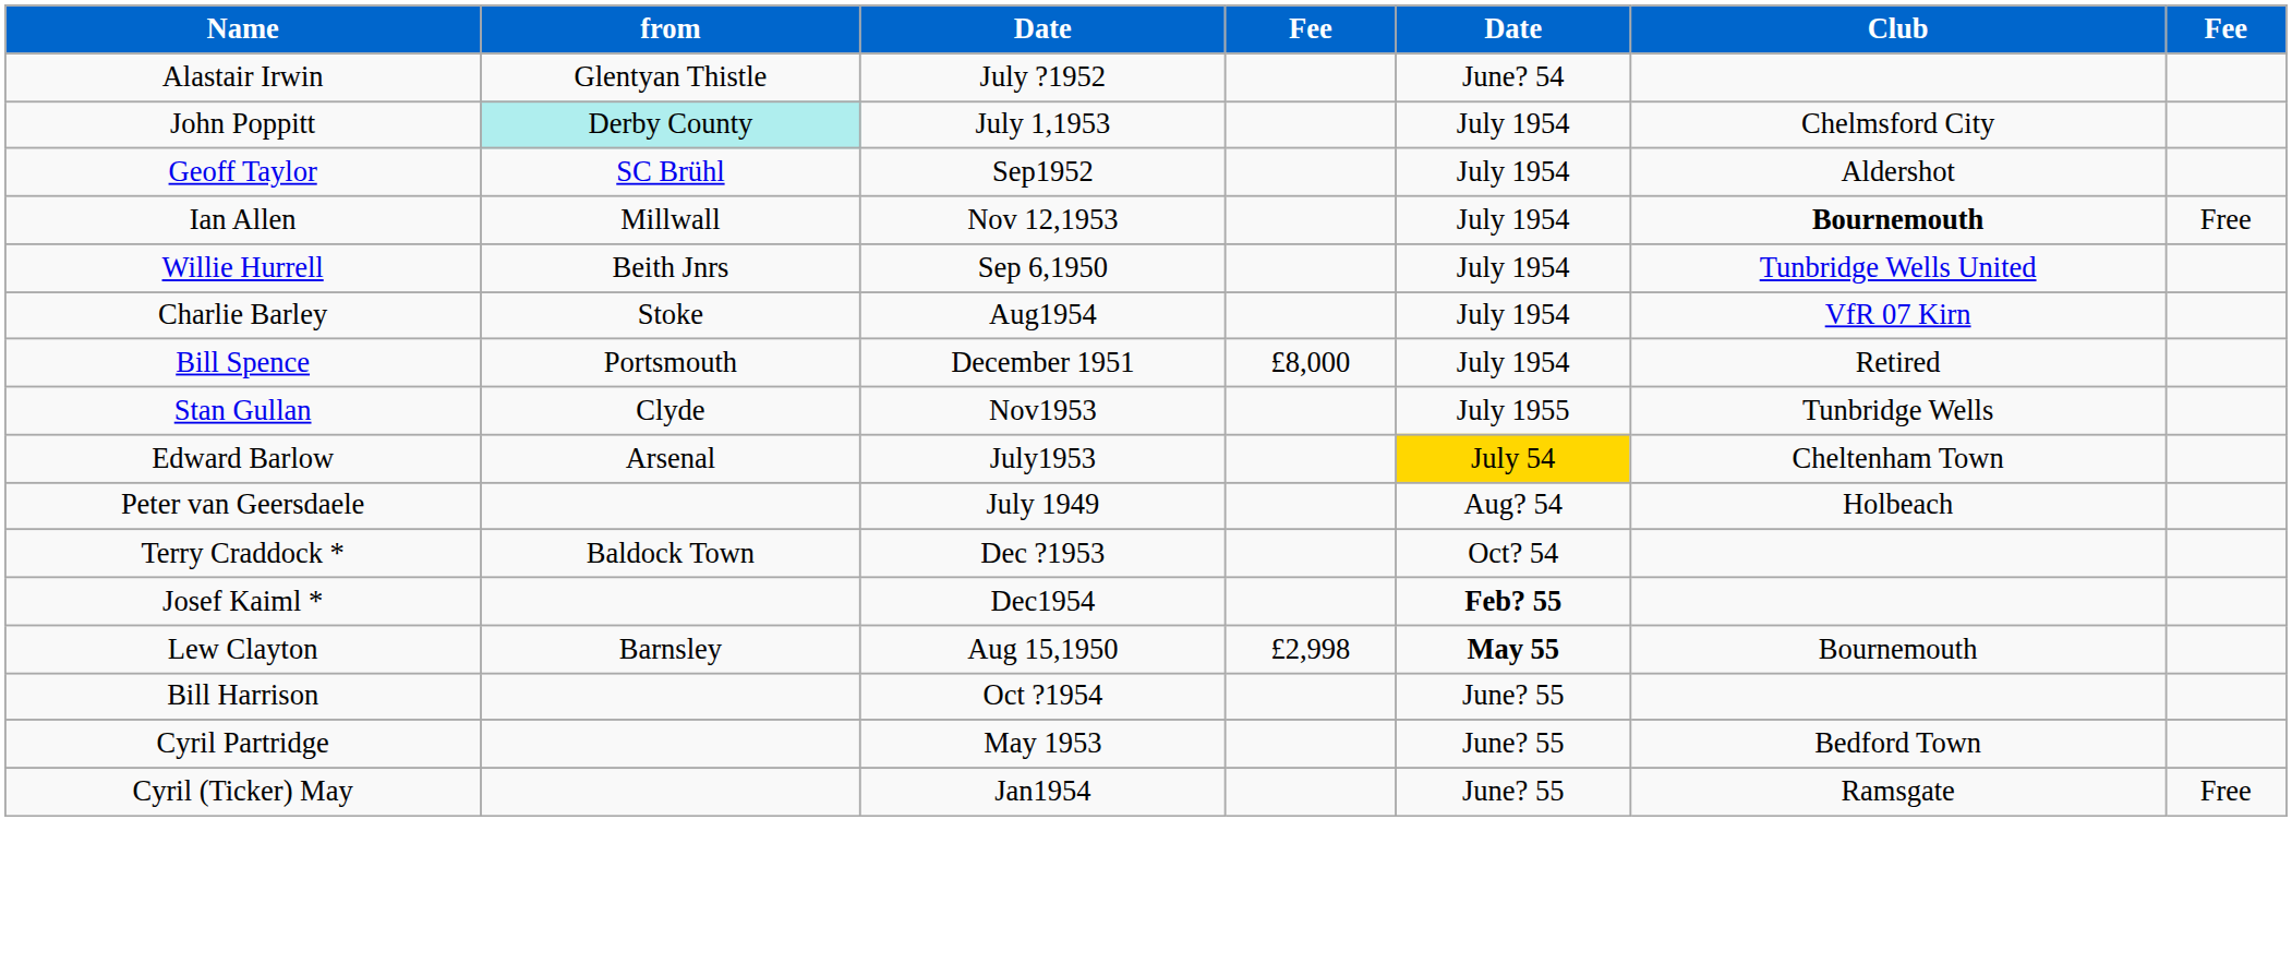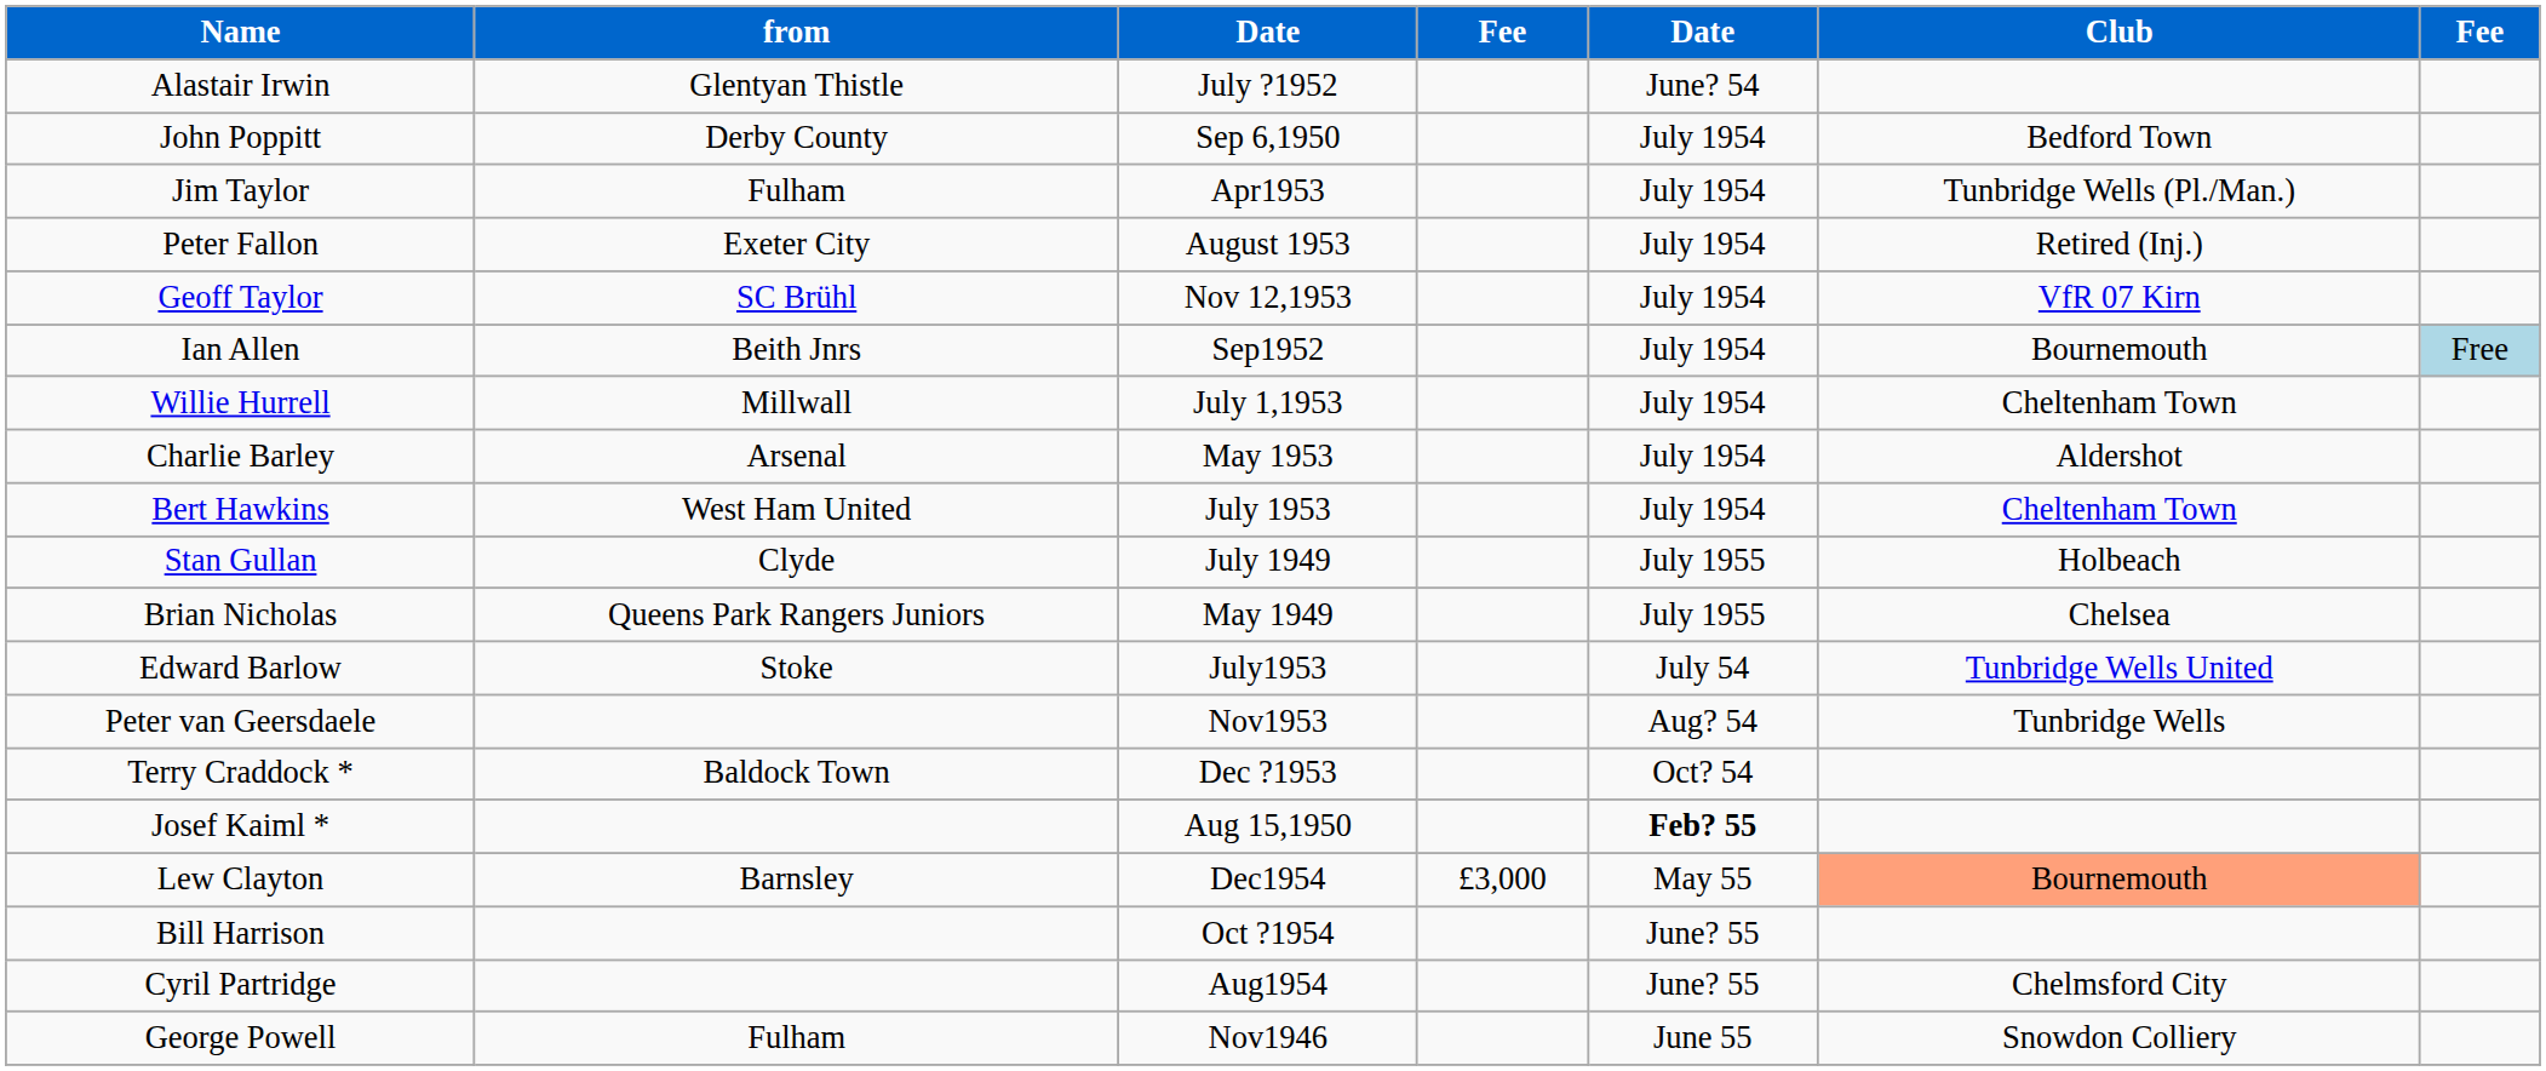John Poppitt | from: paleturquoise background -> no background
John Poppitt | column 3: July 1,1953 -> Sep 6,1950
John Poppitt | Club: Chelmsford City -> Bedford Town
+ row: Jim Taylor | Fulham | Apr1953 | July 1954 | Tunbridge Wells (Pl./Man.)
+ row: Peter Fallon | Exeter City | August 1953 | July 1954 | Retired (Inj.)
Geoff Taylor | column 3: Sep1952 -> Nov 12,1953
Geoff Taylor | Club: Aldershot -> VfR 07 Kirn
Ian Allen | from: Millwall -> Beith Jnrs
Ian Allen | column 3: Nov 12,1953 -> Sep1952
Ian Allen | Club: bold -> normal
Ian Allen | column 7: no background -> lightblue background
Willie Hurrell | from: Beith Jnrs -> Millwall
Willie Hurrell | column 3: Sep 6,1950 -> July 1,1953
Willie Hurrell | Club: Tunbridge Wells United -> Cheltenham Town
Charlie Barley | from: Stoke -> Arsenal
Charlie Barley | column 3: Aug1954 -> May 1953
Charlie Barley | Club: VfR 07 Kirn -> Aldershot
+ row: Bert Hawkins | West Ham United | July 1953 | July 1954 | Cheltenham Town
- row: Bill Spence | Portsmouth | December 1951 | £8,000 | July 1954 | Retired
Stan Gullan | column 3: Nov1953 -> July 1949
Stan Gullan | Club: Tunbridge Wells -> Holbeach
+ row: Brian Nicholas | Queens Park Rangers Juniors | May 1949 | July 1955 | Chelsea
Edward Barlow | from: Arsenal -> Stoke
Edward Barlow | column 5: gold background -> no background
Edward Barlow | Club: Cheltenham Town -> Tunbridge Wells United
Peter van Geersdaele | column 3: July 1949 -> Nov1953
Peter van Geersdaele | Club: Holbeach -> Tunbridge Wells
Josef Kaiml * | column 3: Dec1954 -> Aug 15,1950
Lew Clayton | column 3: Aug 15,1950 -> Dec1954
Lew Clayton | column 4: £2,998 -> £3,000
Lew Clayton | column 5: bold -> normal
Lew Clayton | Club: no background -> lightsalmon background
Cyril Partridge | column 3: May 1953 -> Aug1954
Cyril Partridge | Club: Bedford Town -> Chelmsford City
+ row: George Powell | Fulham | Nov1946 | June 55 | Snowdon Colliery
- row: Cyril (Ticker) May | Jan1954 | June? 55 | Ramsgate | Free
